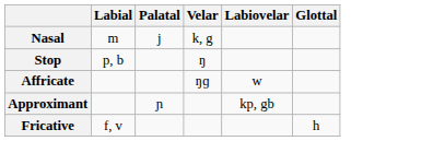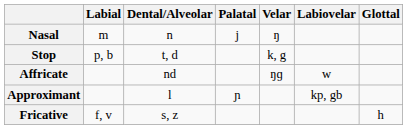+ column: Dental/Alveolar | n | t, d | nd | l | s, z
Nasal | Velar: k, g -> ŋ
Stop | Velar: ŋ -> k, g
